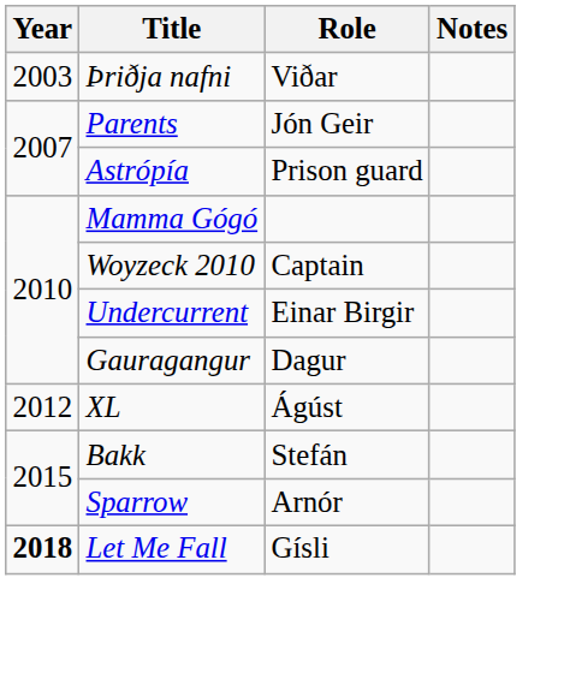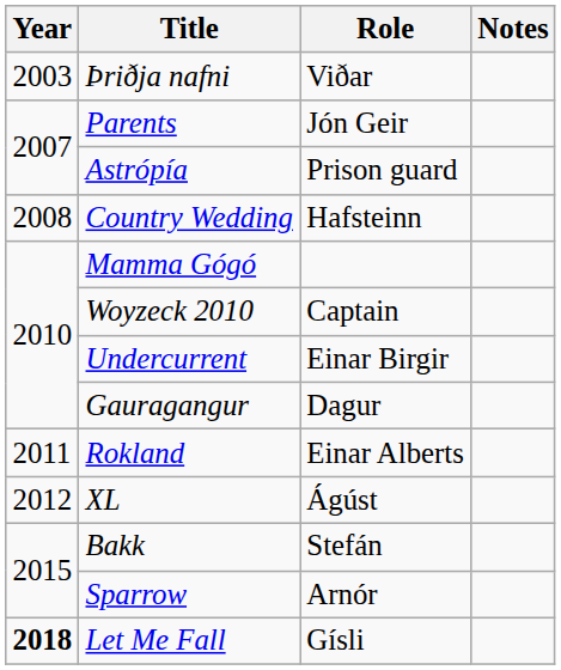+ row: 2008 | Country Wedding | Hafsteinn
+ row: 2011 | Rokland | Einar Alberts
